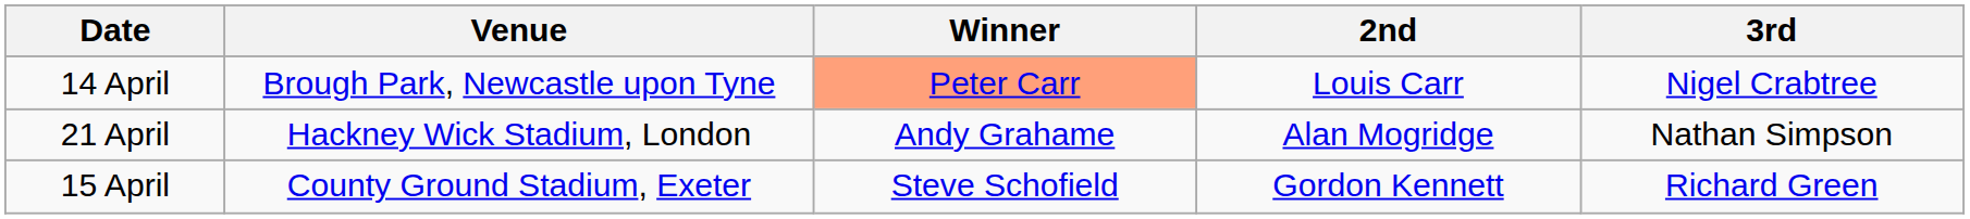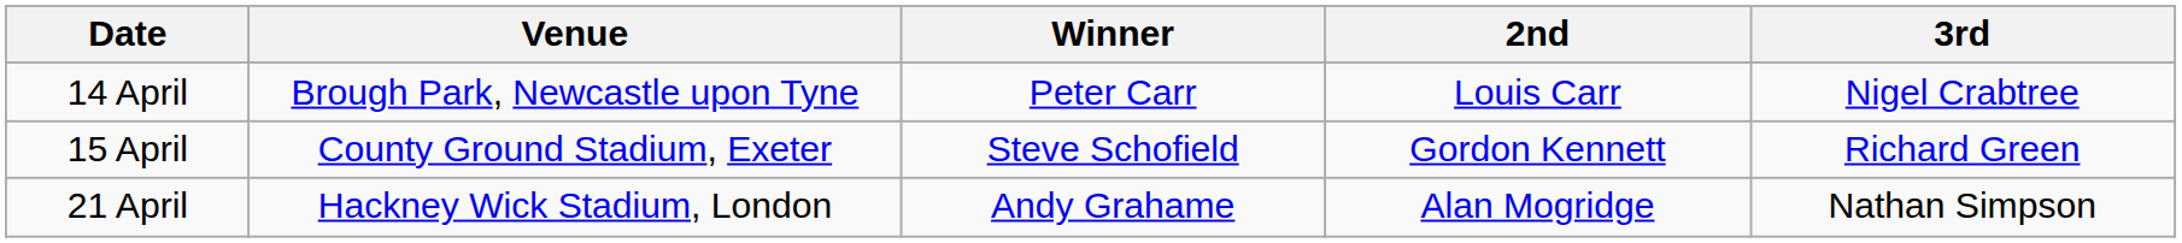14 April | Winner: lightsalmon background -> no background
rows swapped: 15 April <-> 21 April
